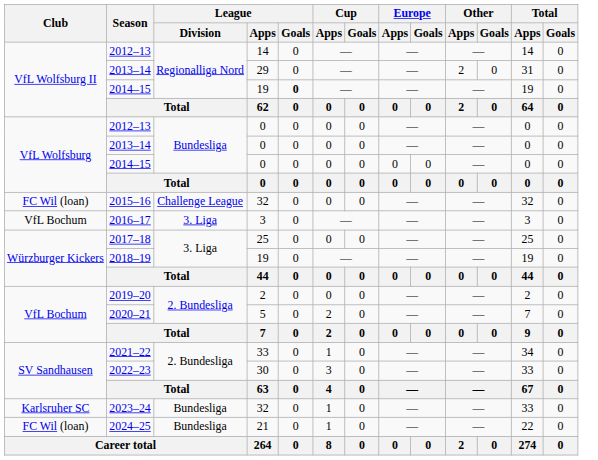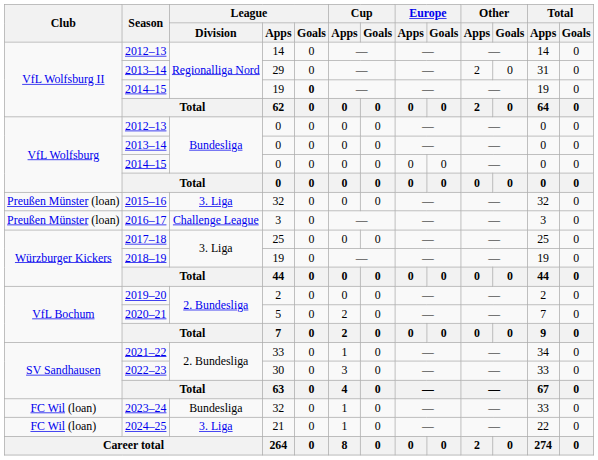2015–16 | Club: FC Wil (loan) -> Preußen Münster (loan)
2015–16 | League / Division: Challenge League -> 3. Liga
2016–17 | Club: VfL Bochum -> Preußen Münster (loan)
2016–17 | League / Division: 3. Liga -> Challenge League
2023–24 | Club: Karlsruher SC -> FC Wil (loan)
2024–25 | League / Division: Bundesliga -> 3. Liga
